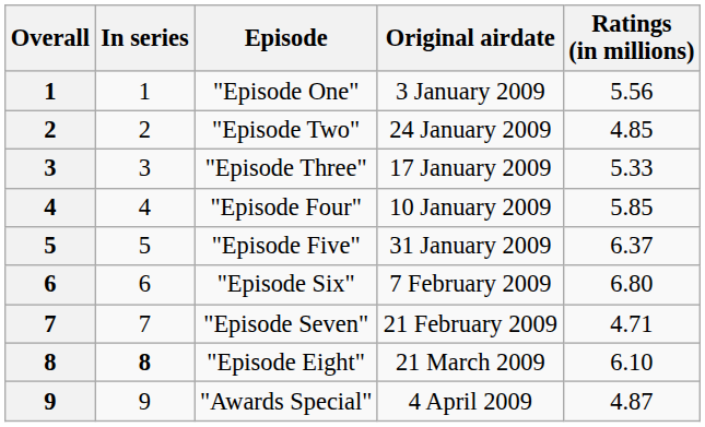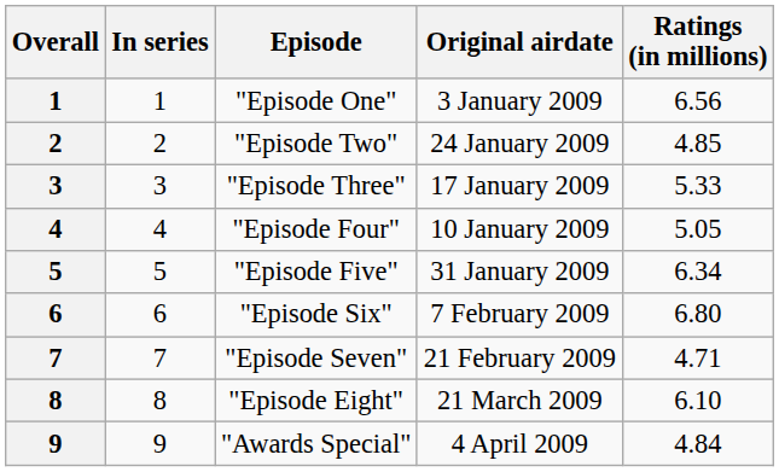"Episode One" | Ratings (in millions): 5.56 -> 6.56
"Episode Four" | Ratings (in millions): 5.85 -> 5.05
"Episode Five" | Ratings (in millions): 6.37 -> 6.34
"Episode Eight" | In series: bold -> normal
"Awards Special" | Ratings (in millions): 4.87 -> 4.84
